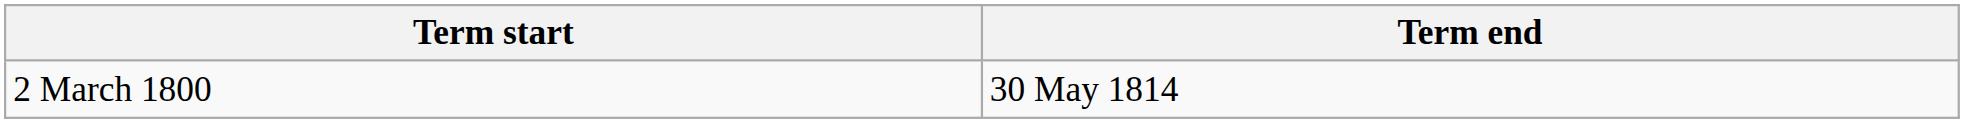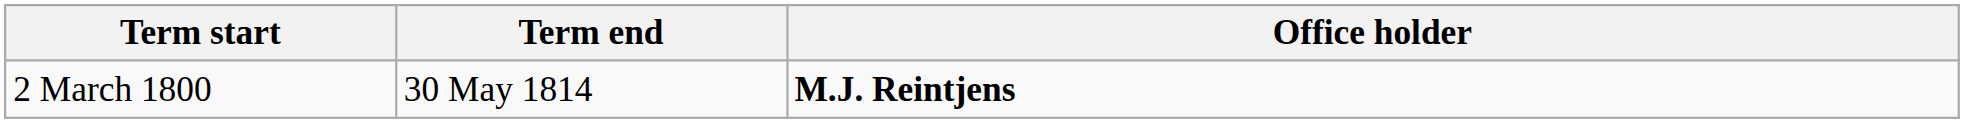+ column: Office holder | M.J. Reintjens
